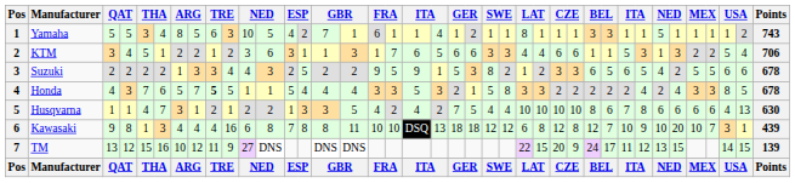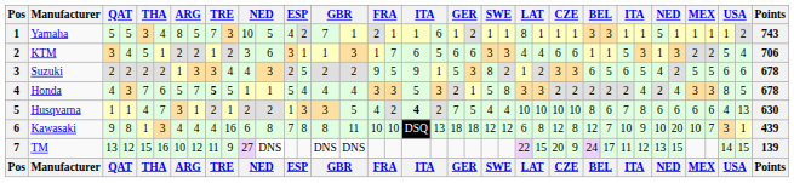Yamaha | column 9: 6 -> 7
Yamaha | column 17: 6 -> 2
Yamaha | column 20: 4 -> 6
Husqvarna | column 19: normal -> bold
